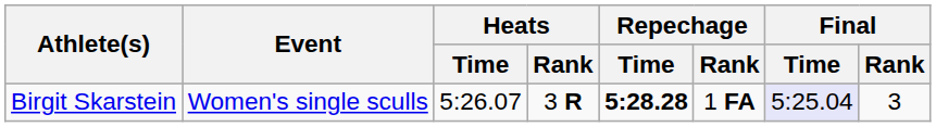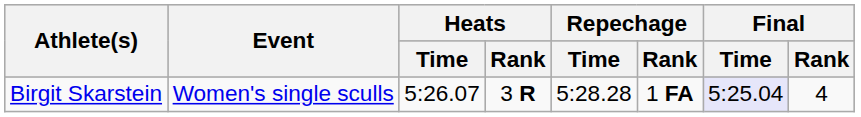Birgit Skarstein | Repechage / Time: bold -> normal
Birgit Skarstein | Final / Rank: 3 -> 4
